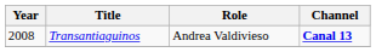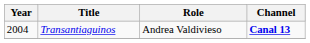Transantiaguinos | Year: 2008 -> 2004
